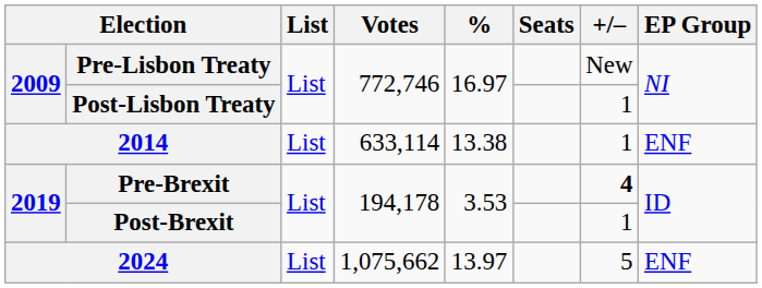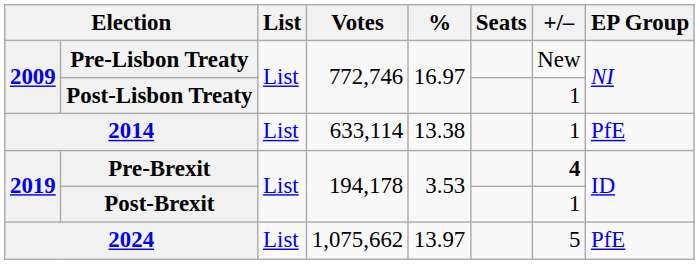2014 | EP Group: ENF -> PfE
2024 | EP Group: ENF -> PfE
